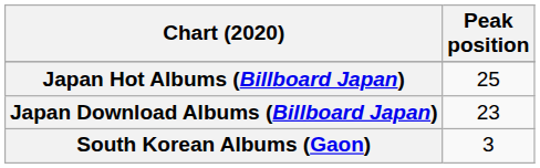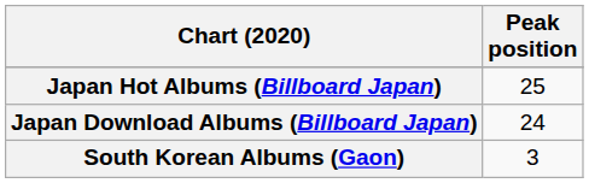Japan Download Albums (Billboard Japan) | Peak position: 23 -> 24
